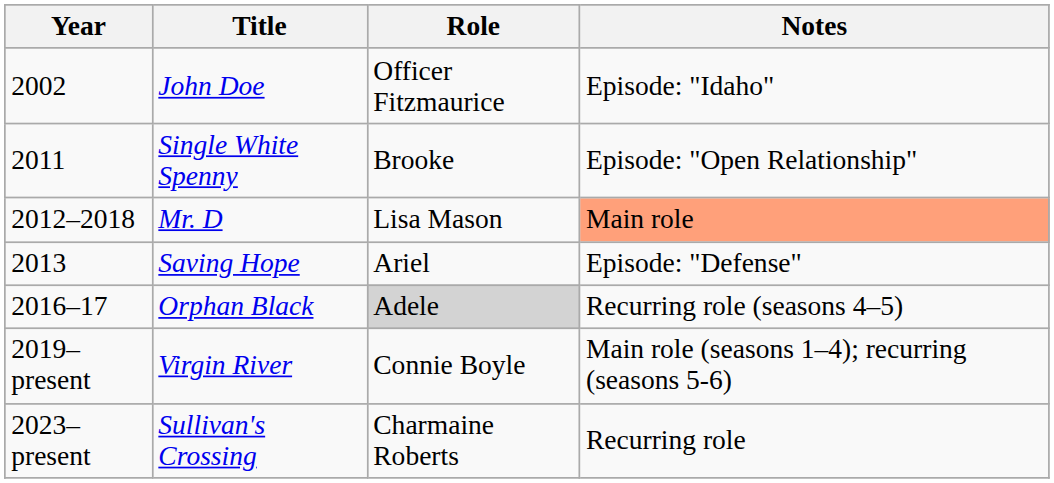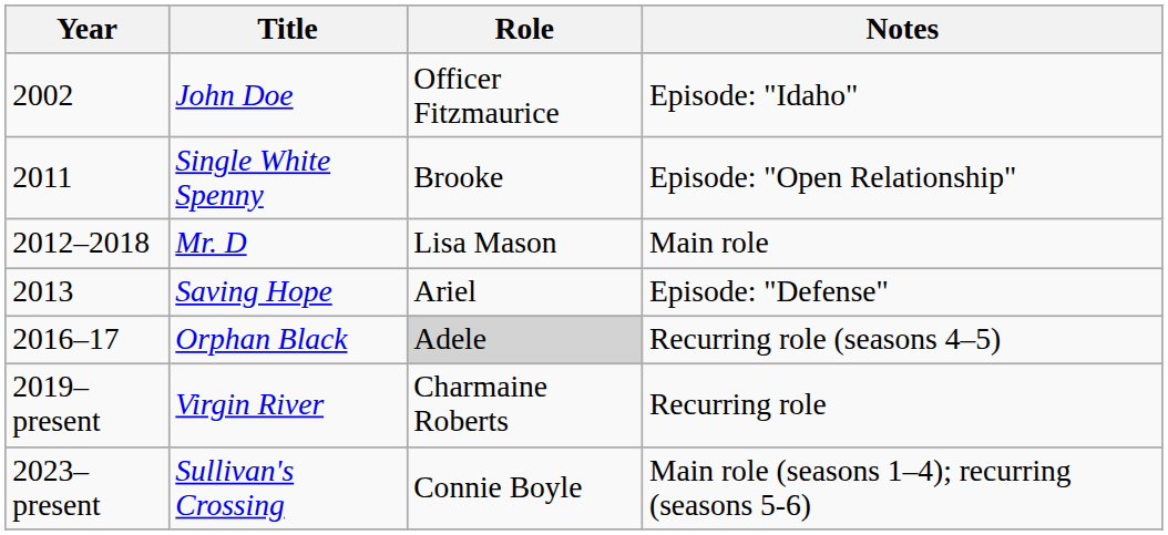Mr. D | Notes: lightsalmon background -> no background
Virgin River | Role: Connie Boyle -> Charmaine Roberts
Virgin River | Notes: Main role (seasons 1–4); recurring (seasons 5-6) -> Recurring role
Sullivan's Crossing | Role: Charmaine Roberts -> Connie Boyle
Sullivan's Crossing | Notes: Recurring role -> Main role (seasons 1–4); recurring (seasons 5-6)
